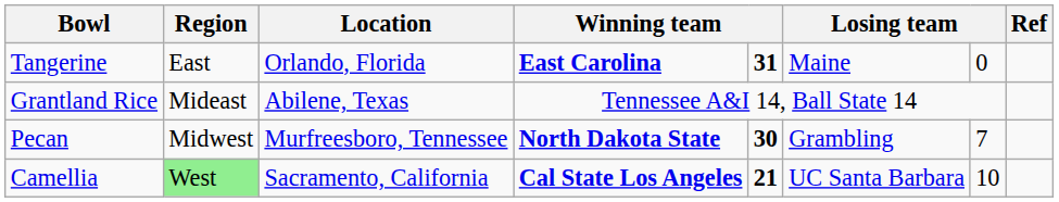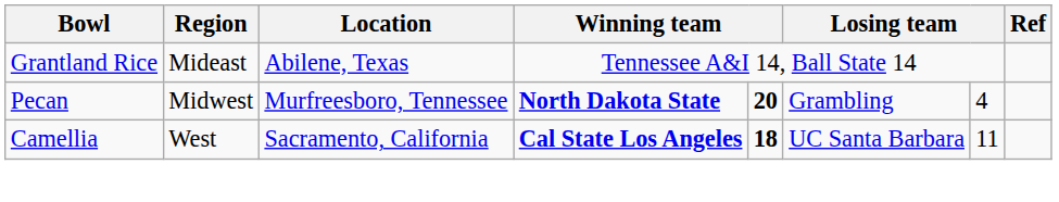- row: Tangerine | East | Orlando, Florida | East Carolina | 31 | Maine | 0
Pecan | column 5: 30 -> 20
Pecan | column 7: 7 -> 4
Camellia | Region: lightgreen background -> no background
Camellia | column 5: 21 -> 18
Camellia | column 7: 10 -> 11
